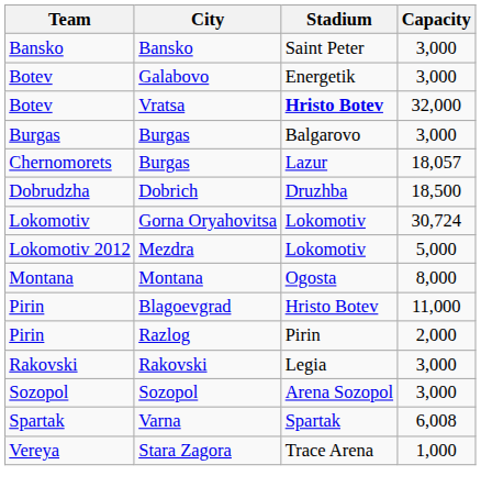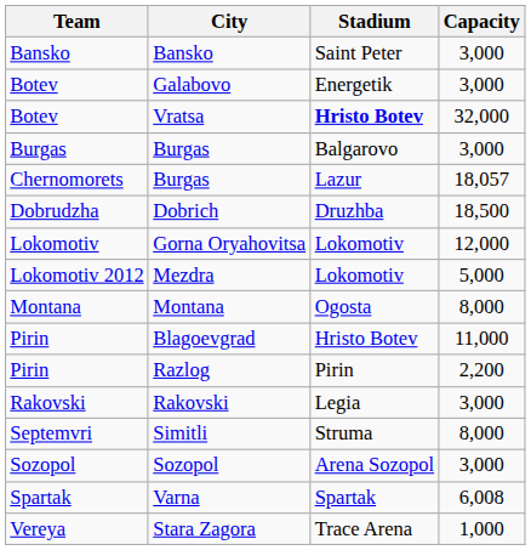Gorna Oryahovitsa | Capacity: 30,724 -> 12,000
Razlog | Capacity: 2,000 -> 2,200
+ row: Septemvri | Simitli | Struma | 8,000
